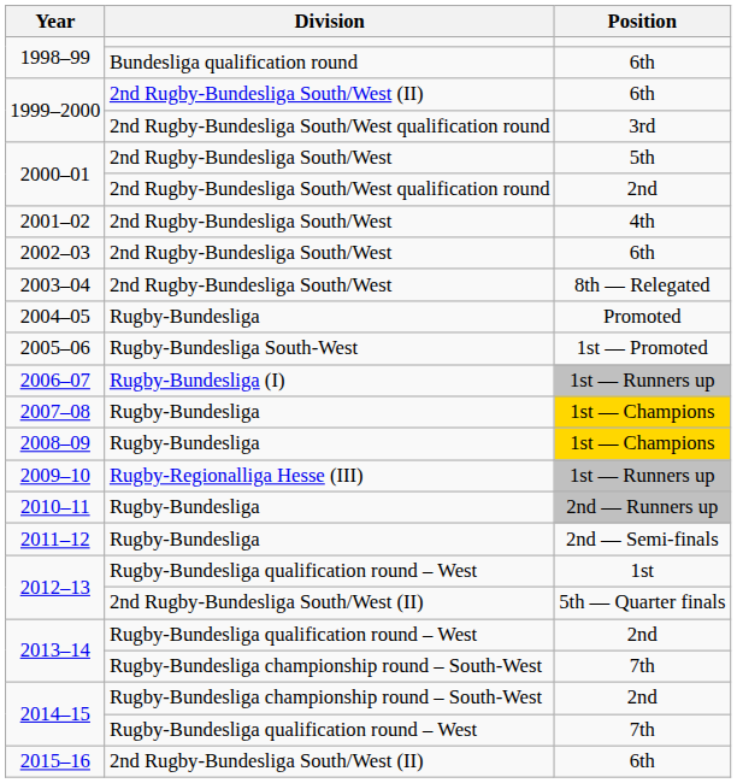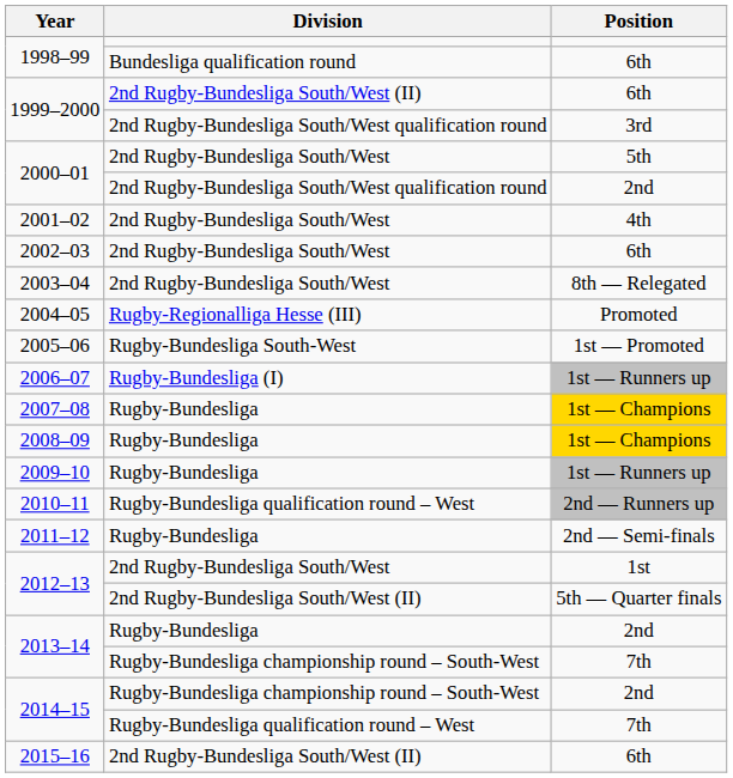2004–05 | Division: Rugby-Bundesliga -> Rugby-Regionalliga Hesse (III)
2009–10 | Division: Rugby-Regionalliga Hesse (III) -> Rugby-Bundesliga
2010–11 | Division: Rugby-Bundesliga -> Rugby-Bundesliga qualification round – West
2012–13 / 1st | Division: Rugby-Bundesliga qualification round – West -> 2nd Rugby-Bundesliga South/West
2013–14 / 2nd | Division: Rugby-Bundesliga qualification round – West -> Rugby-Bundesliga
